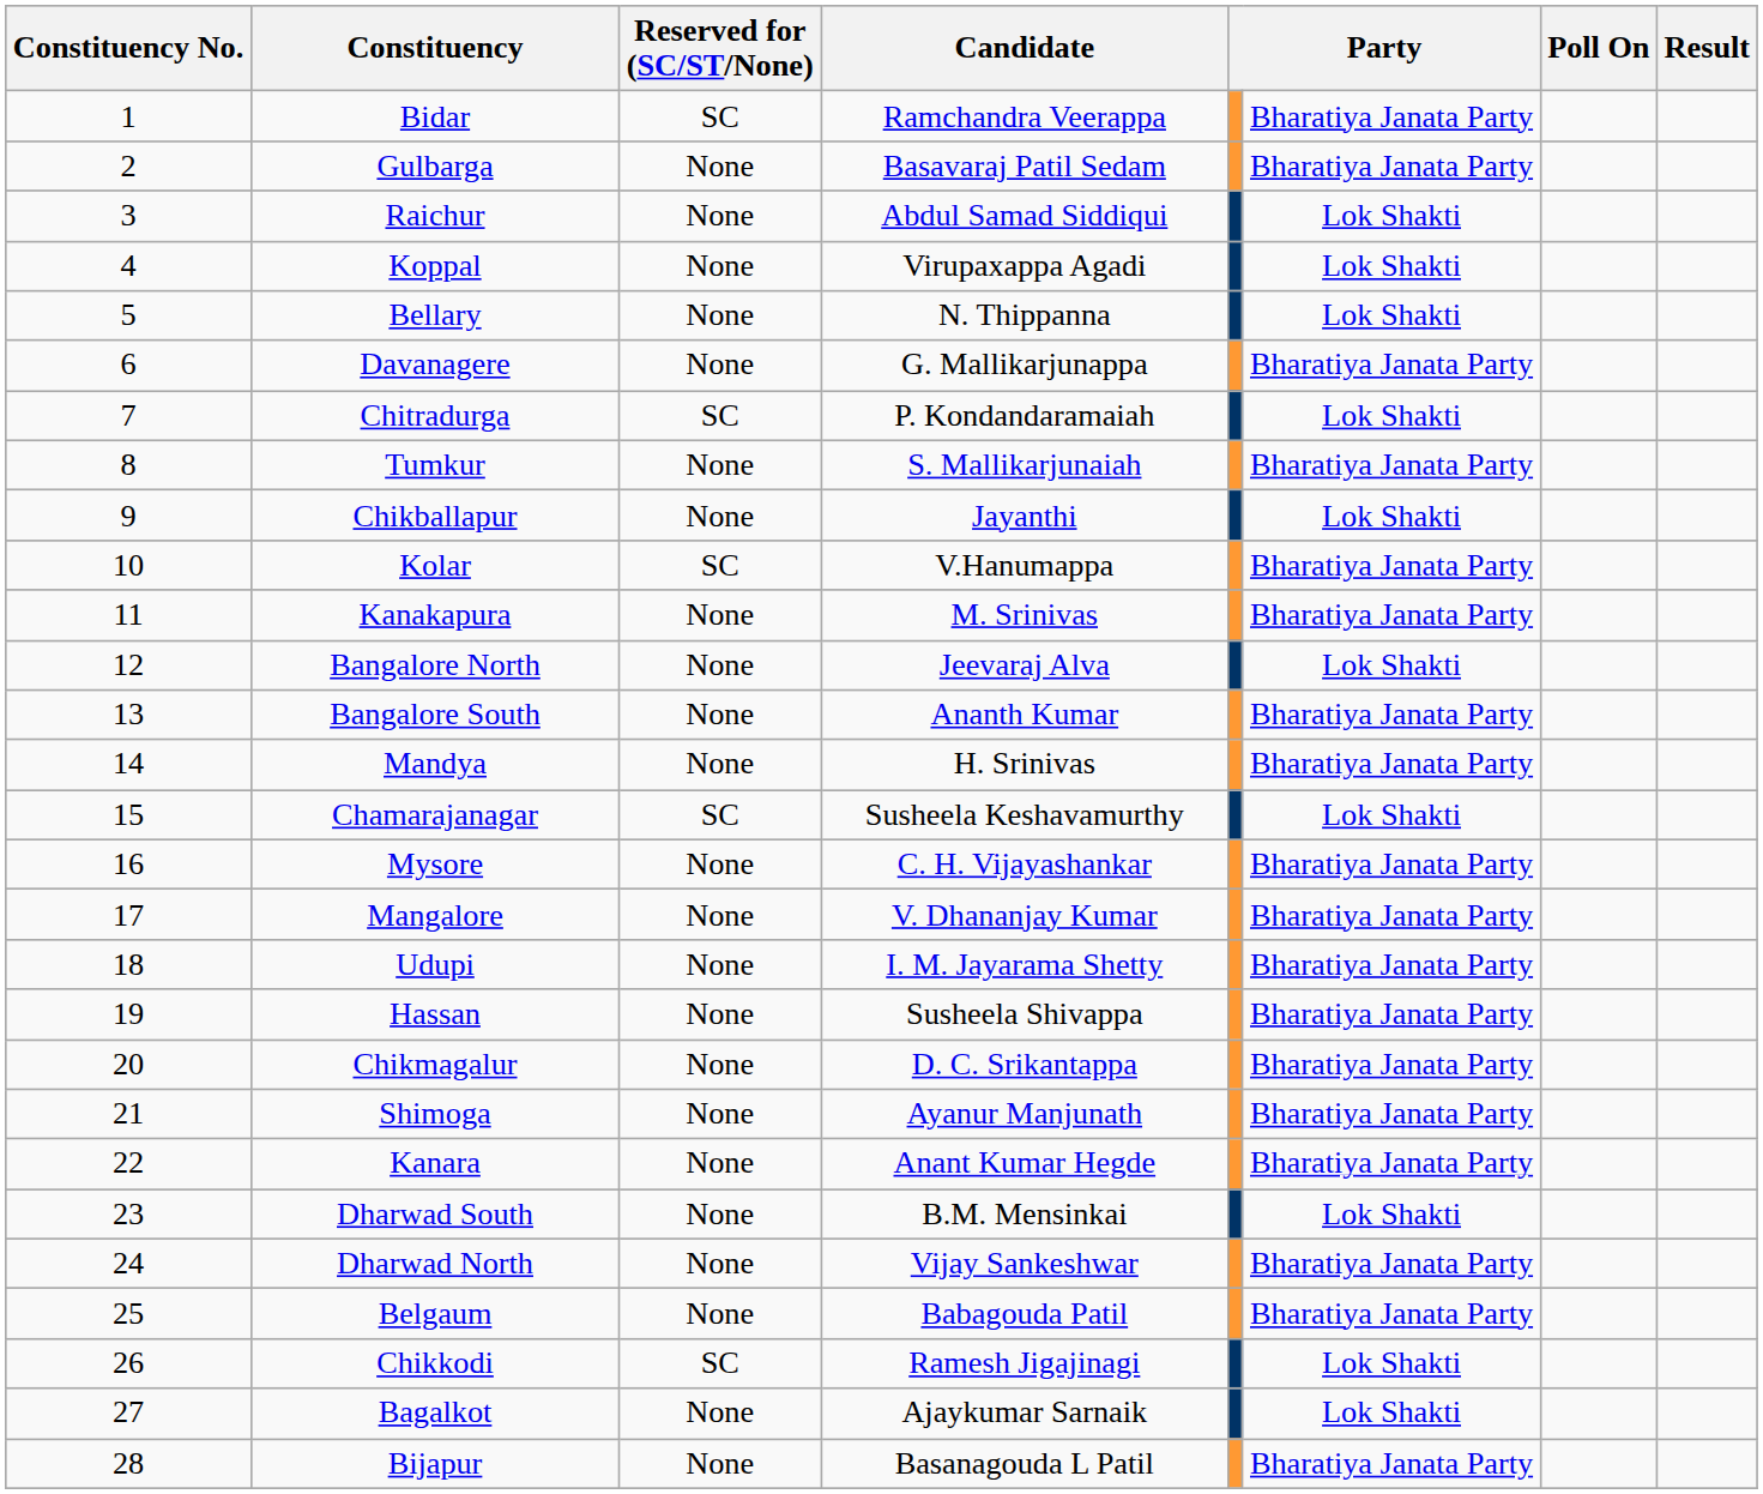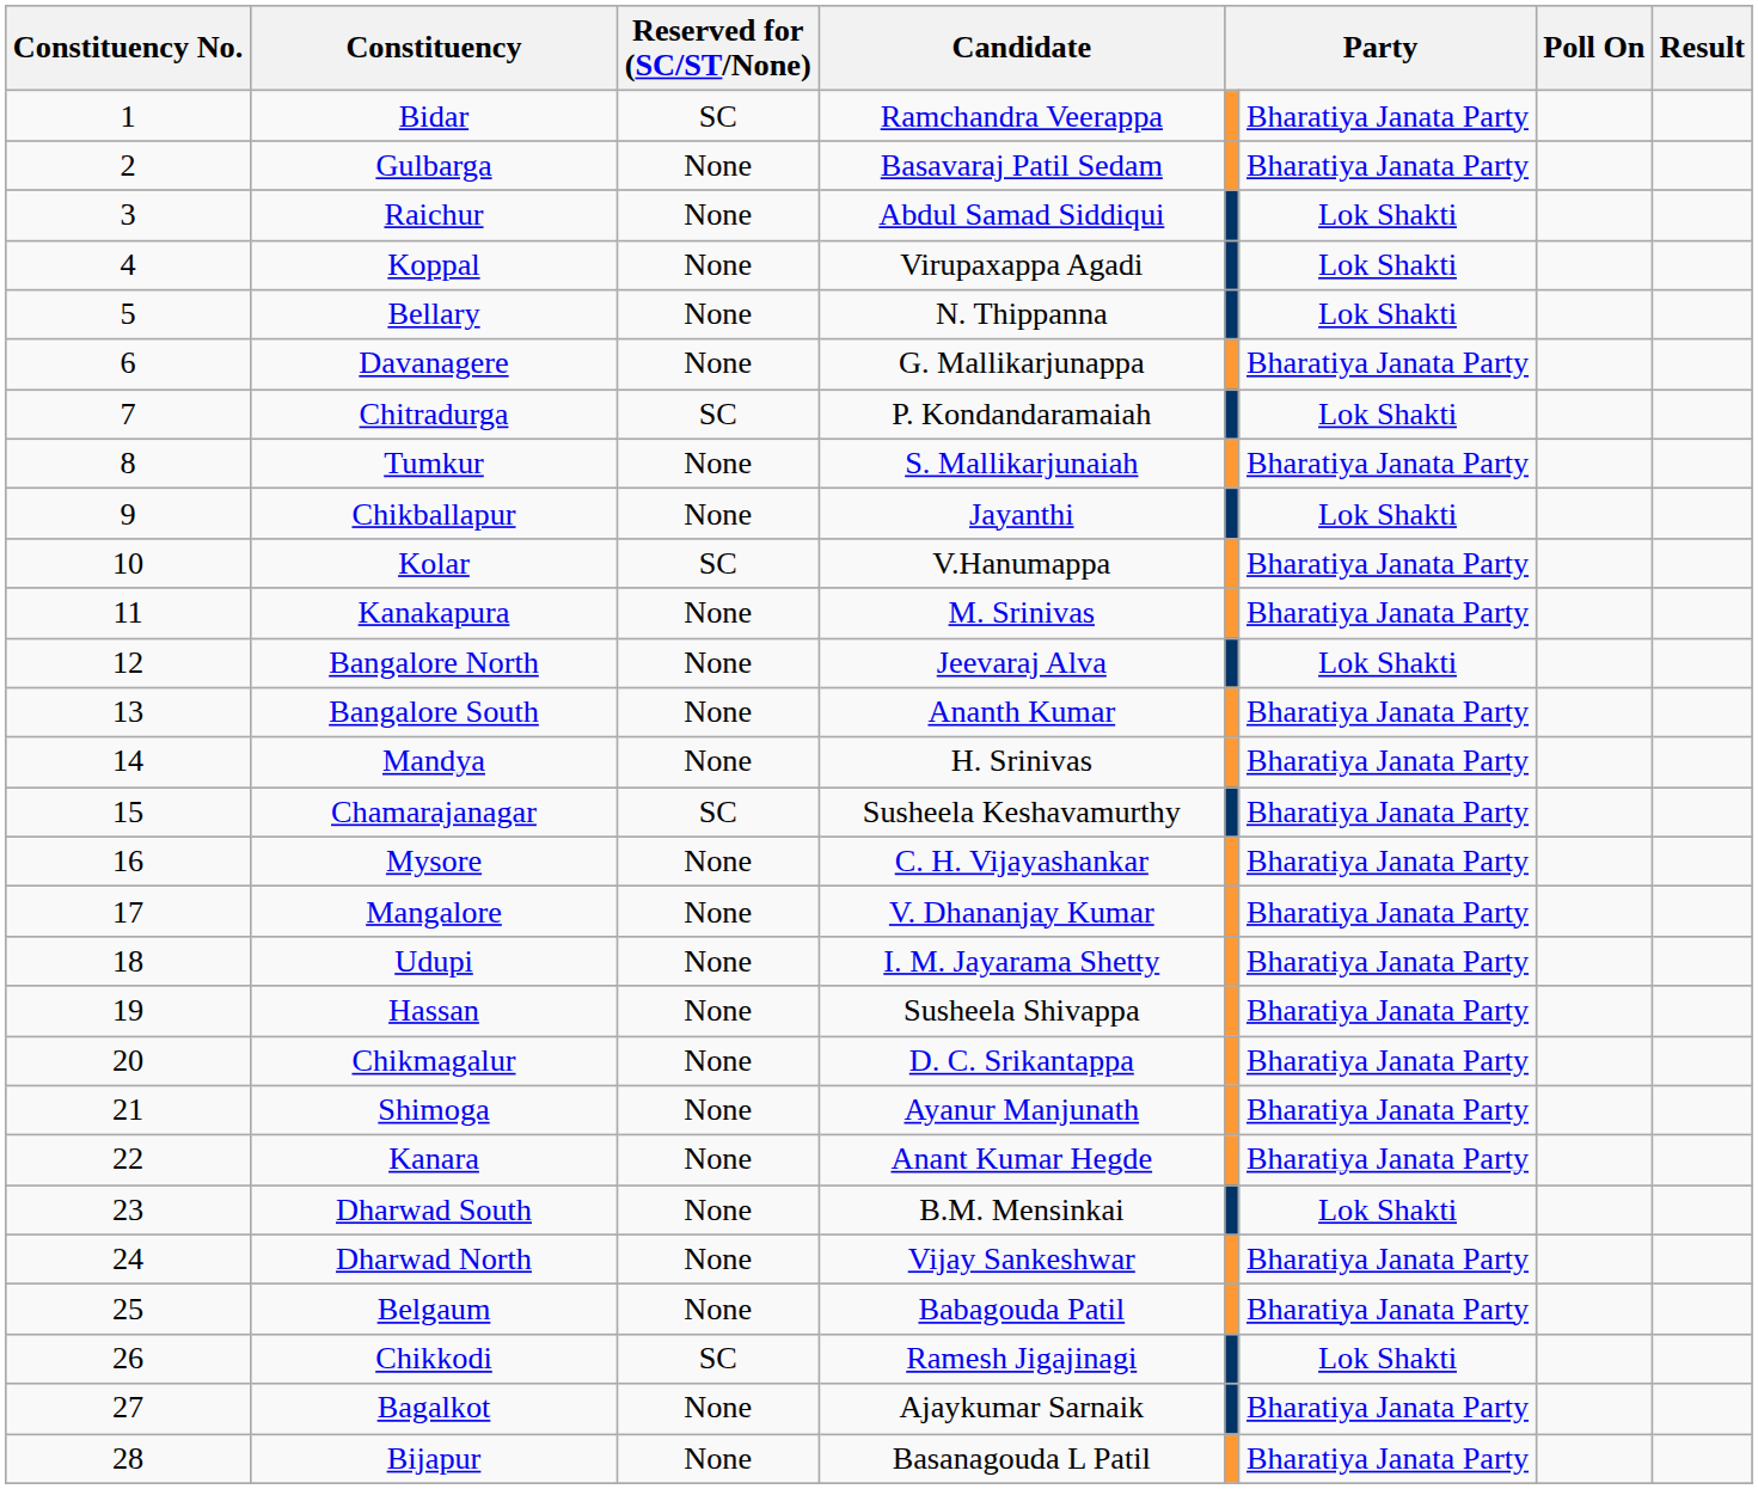Chamarajanagar | column 6: Lok Shakti -> Bharatiya Janata Party
Bagalkot | column 6: Lok Shakti -> Bharatiya Janata Party
